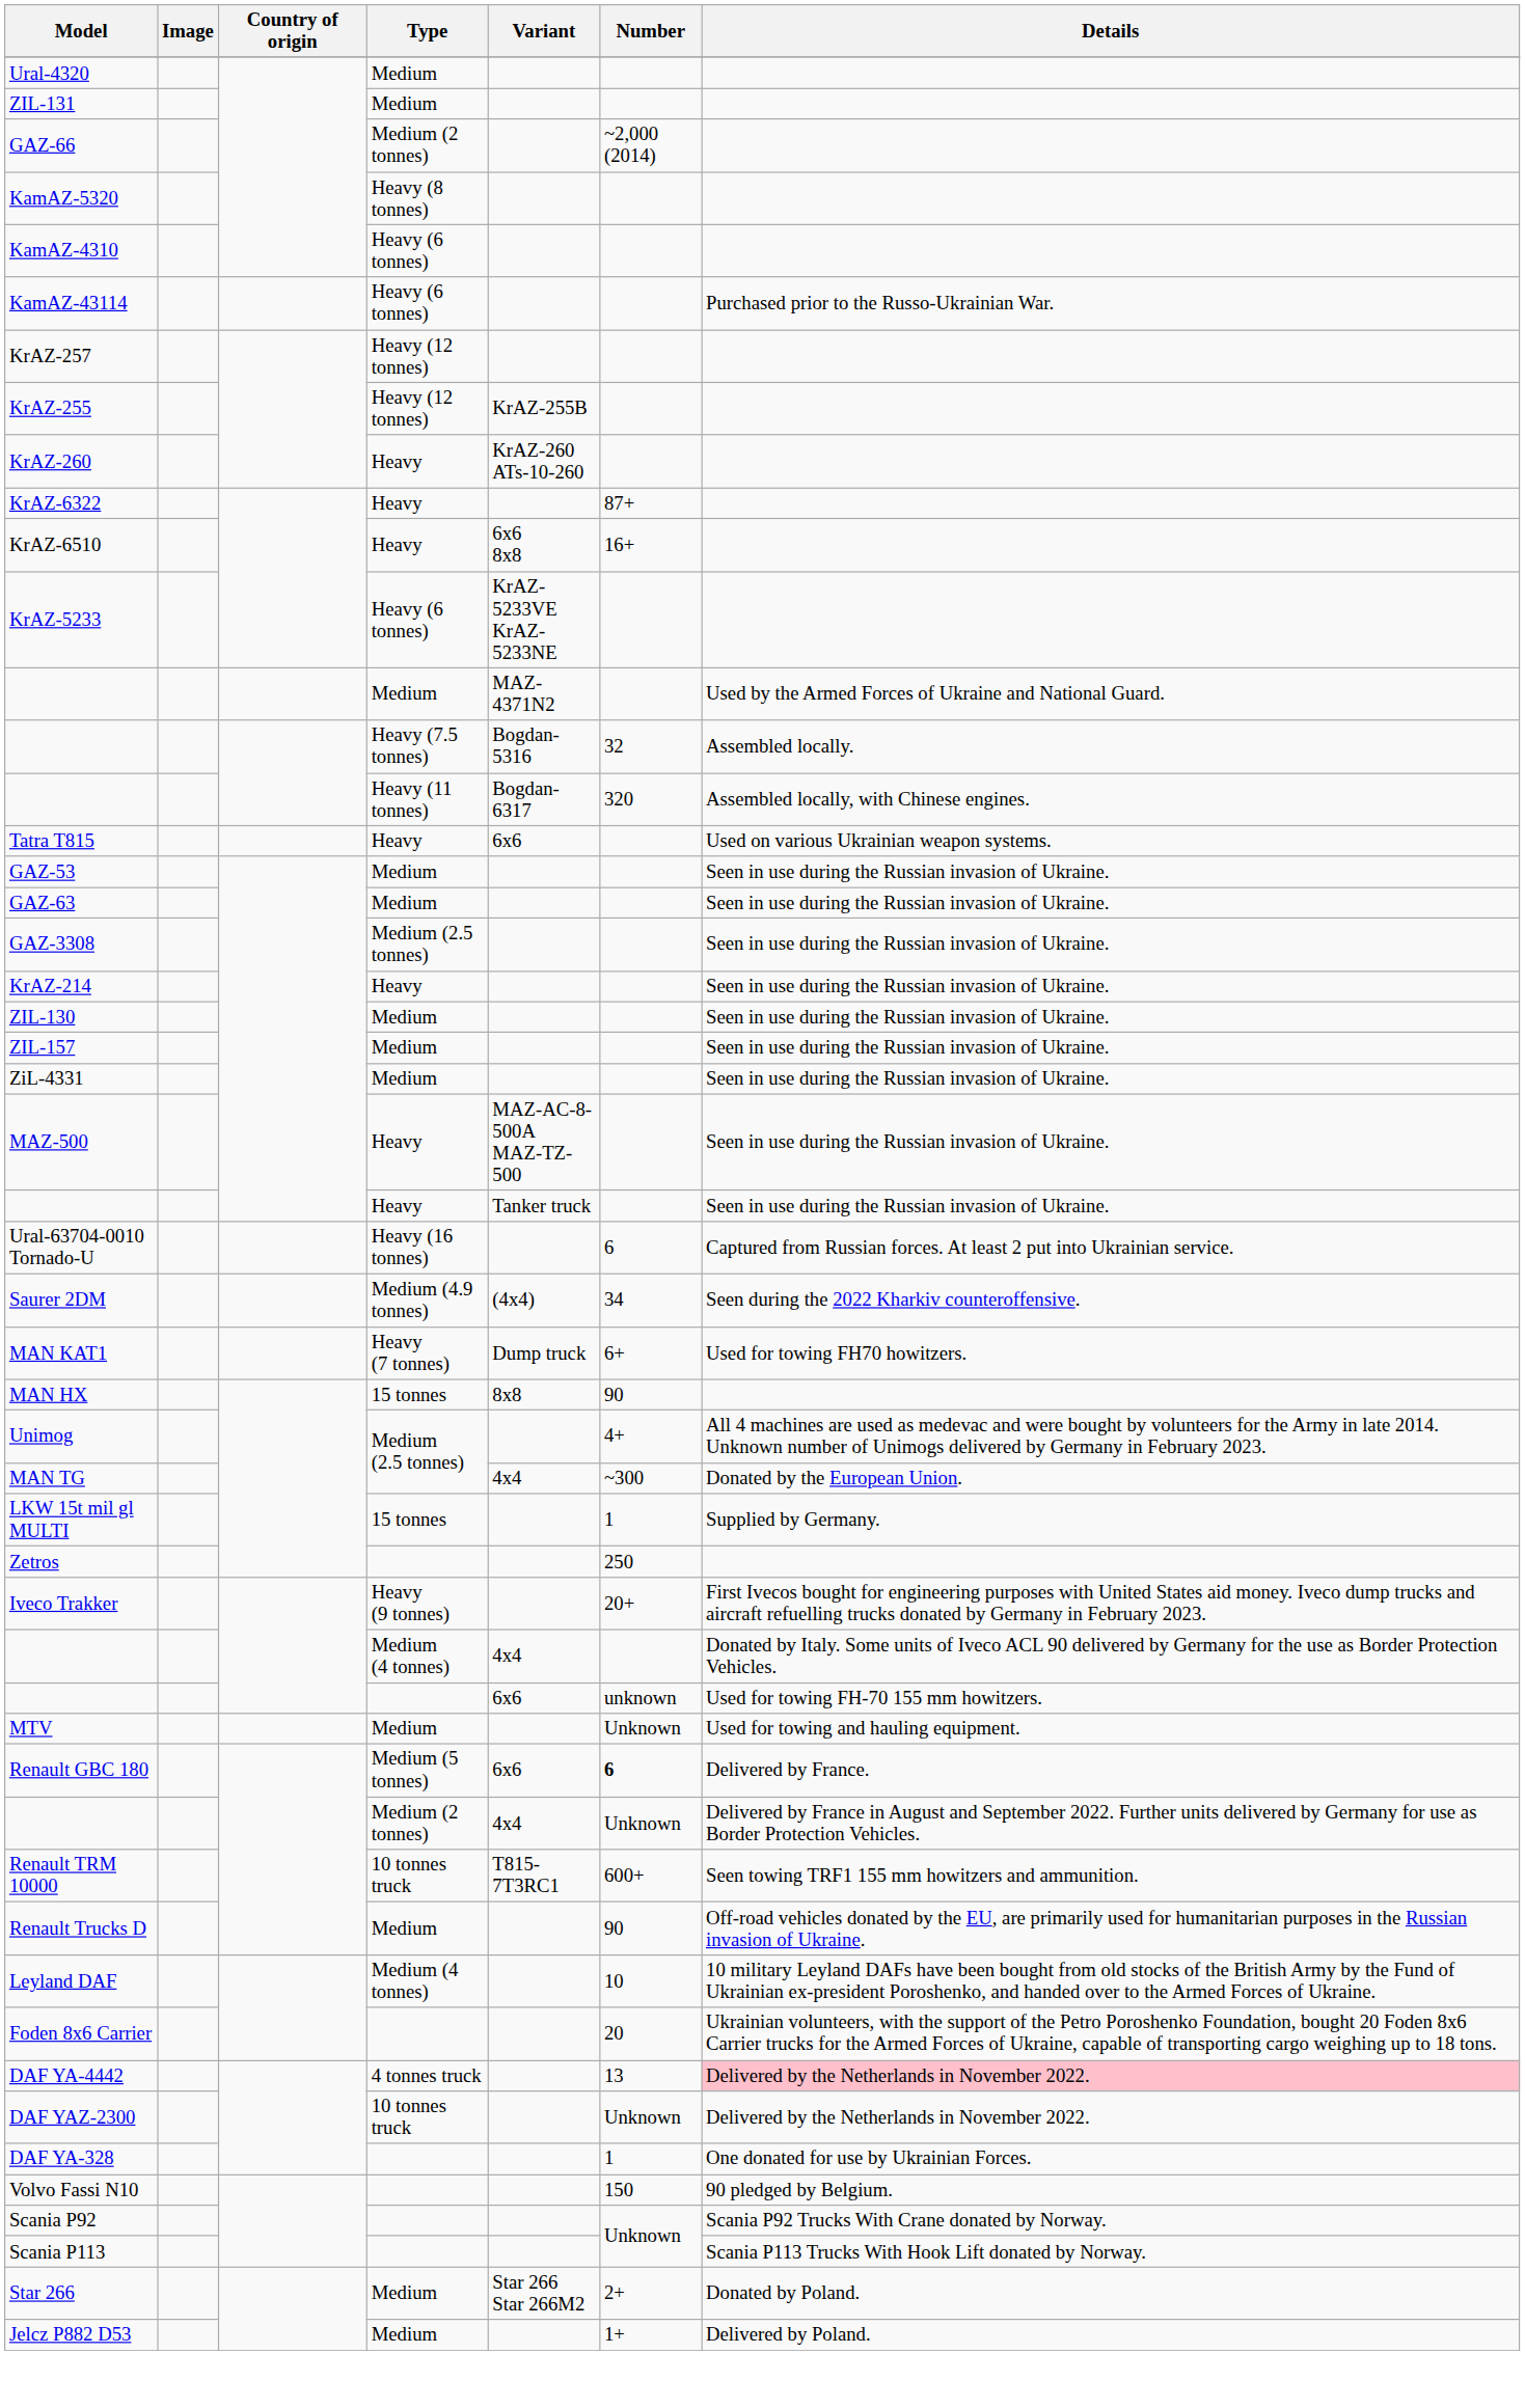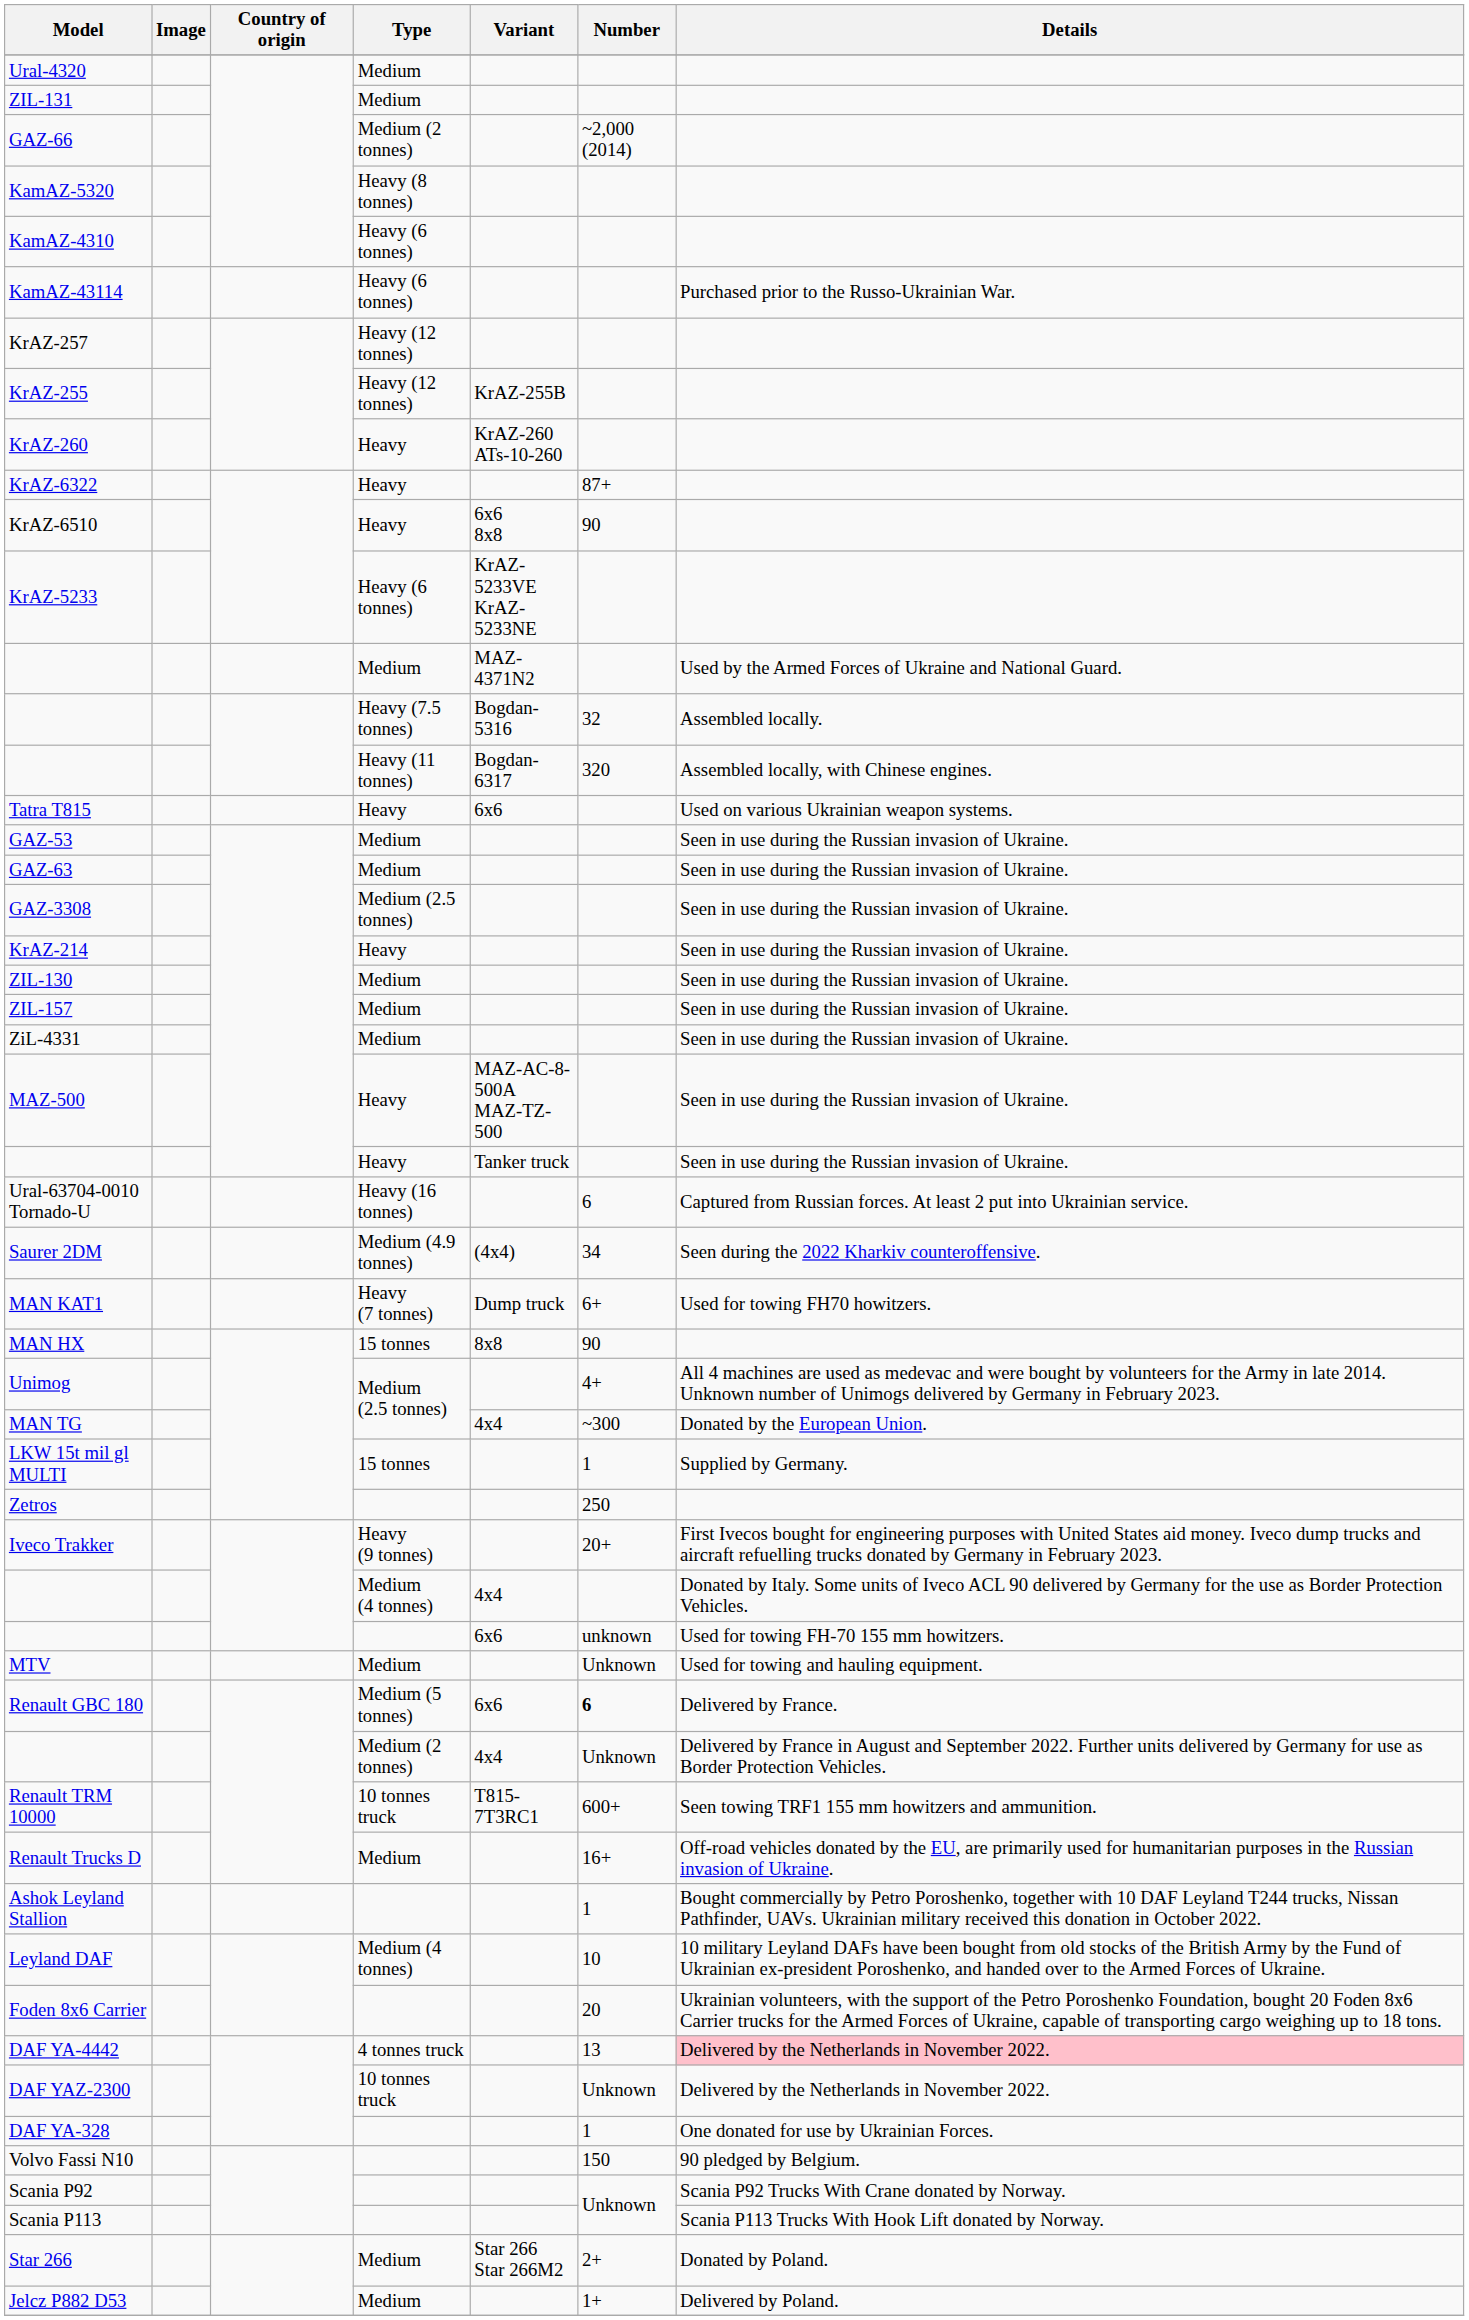KrAZ-6510 | Number: 16+ -> 90
Renault Trucks D | Number: 90 -> 16+
+ row: Ashok Leyland Stallion | 1 | Bought commercially by Petro Poroshenko, together with 10 DAF Leyland T244 trucks, Nissan Pathfinder, UAVs. Ukrainian military received this donation in October 2022.
